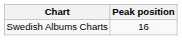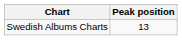Swedish Albums Charts | Peak position: 16 -> 13
